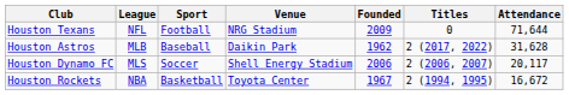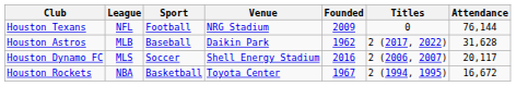Houston Texans | Attendance: 71,644 -> 76,144
Houston Dynamo FC | Founded: 2006 -> 2016
